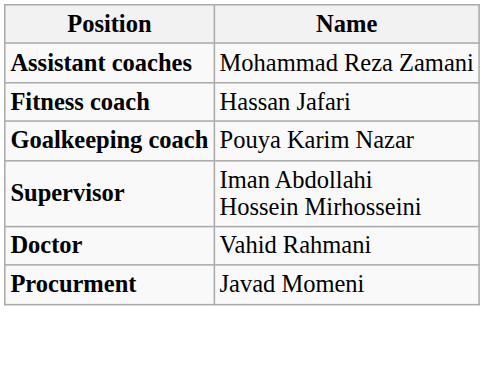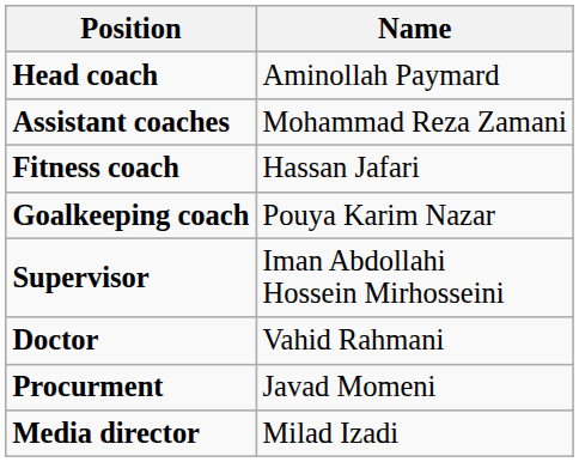+ row: Head coach | Aminollah Paymard
+ row: Media director | Milad Izadi
